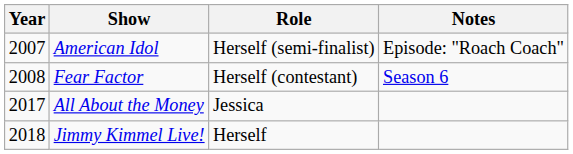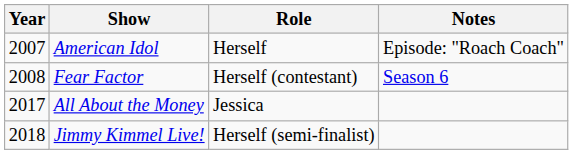American Idol | Role: Herself (semi-finalist) -> Herself
Jimmy Kimmel Live! | Role: Herself -> Herself (semi-finalist)
